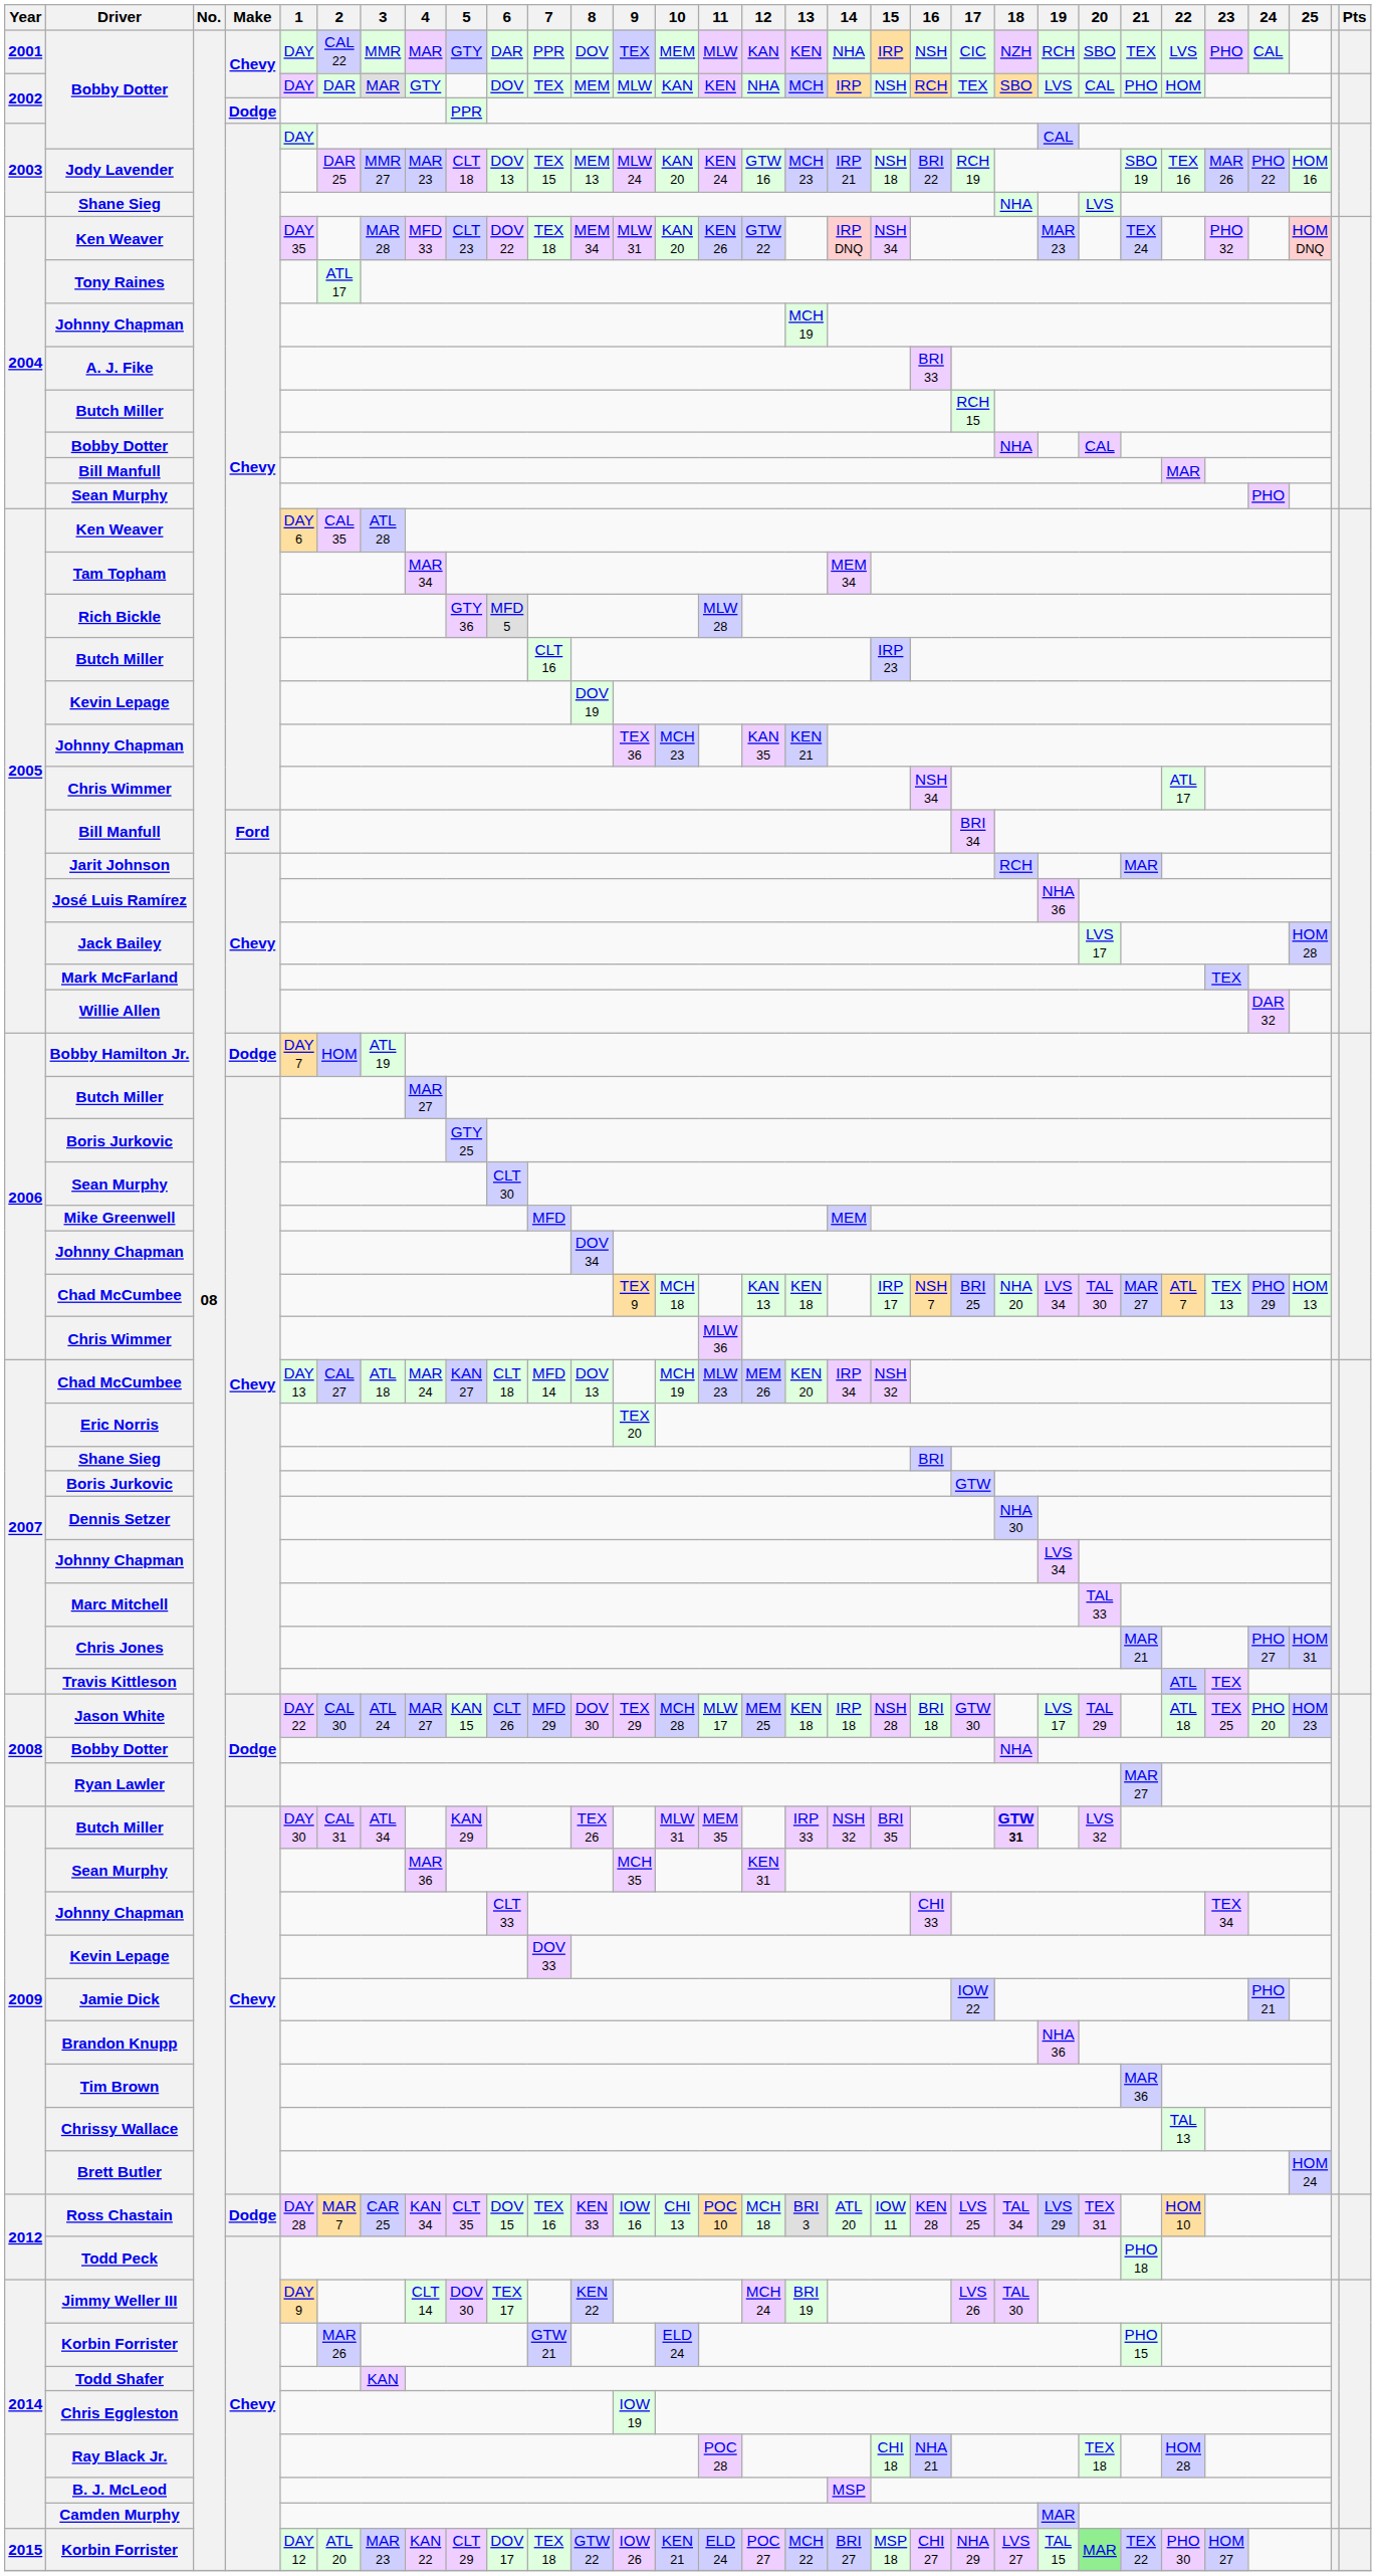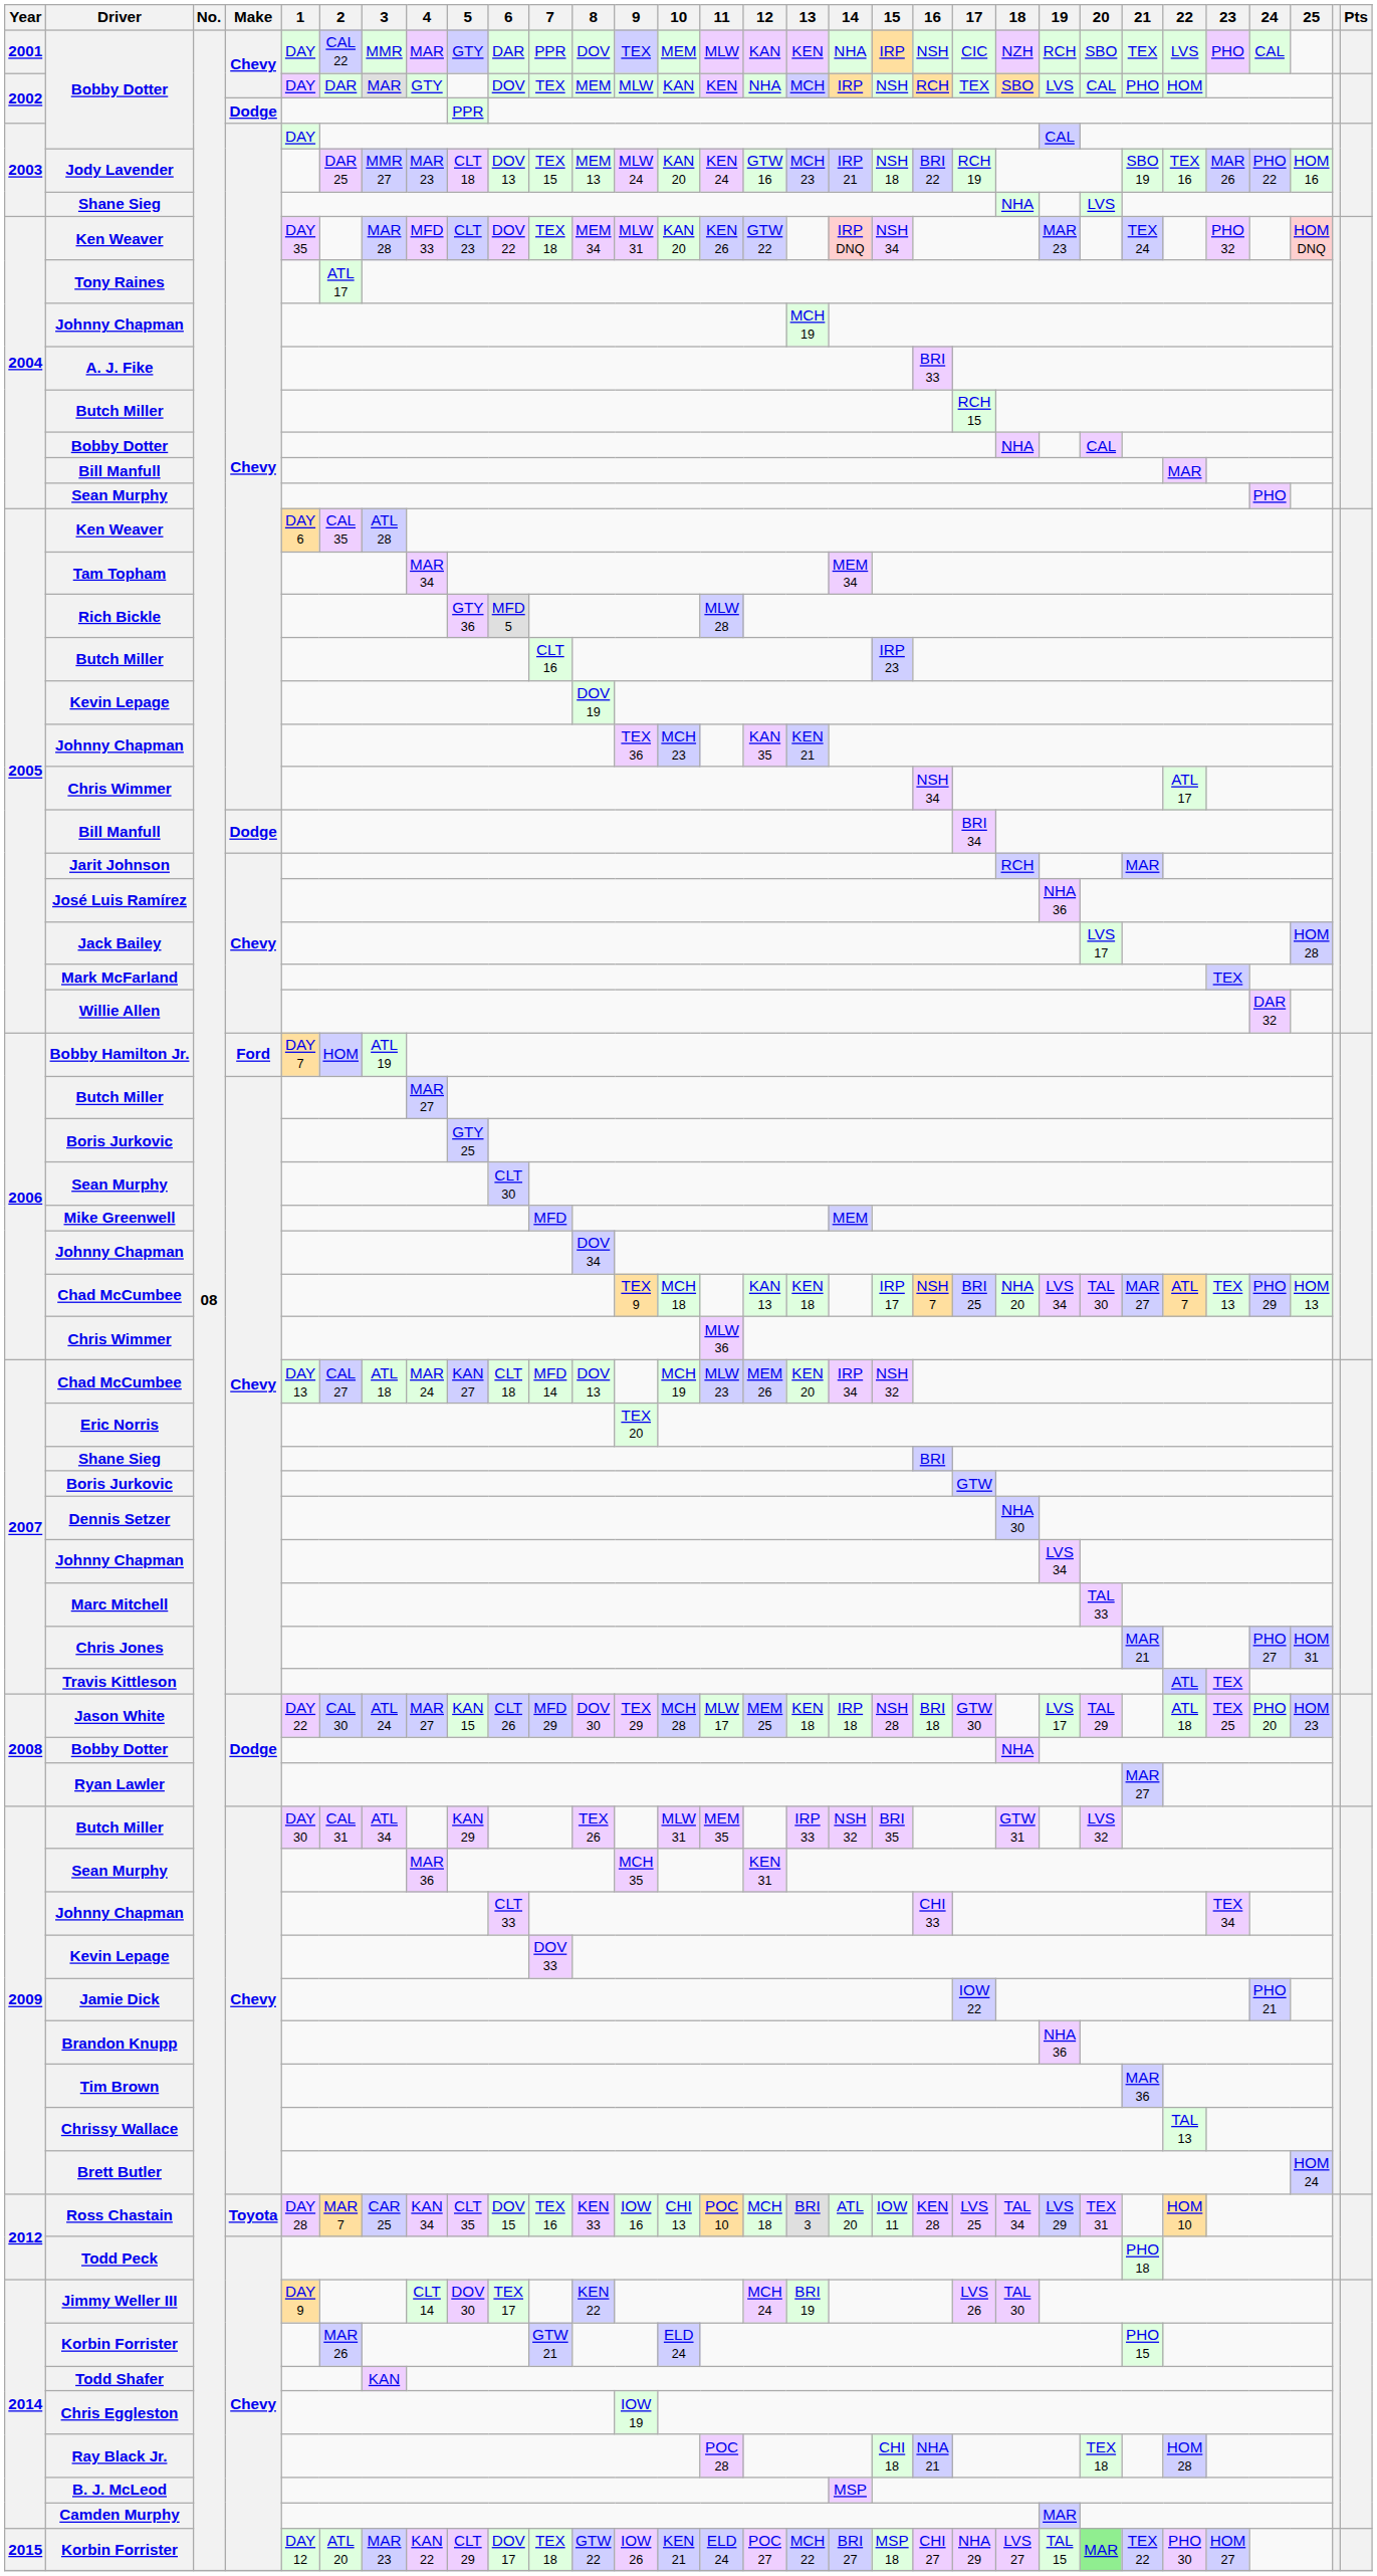2005 / Bill Manfull | Make: Ford -> Dodge
Bobby Hamilton Jr. | Make: Dodge -> Ford
2009 / Butch Miller | 18: bold -> normal
Ross Chastain | Make: Dodge -> Toyota
